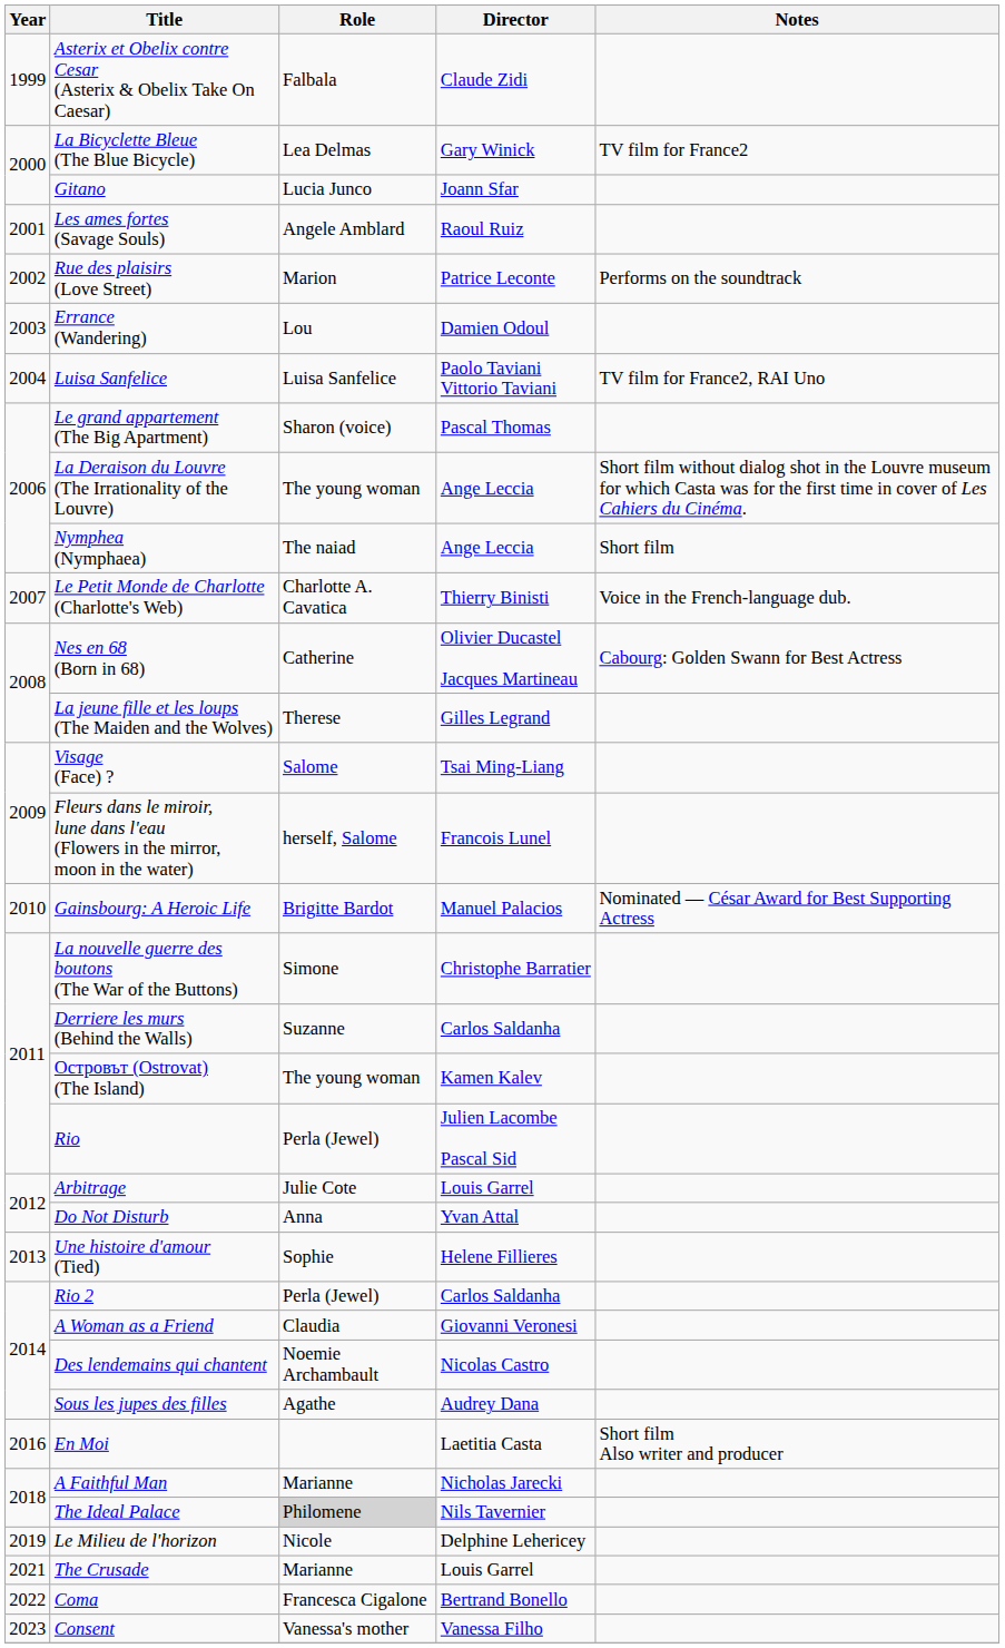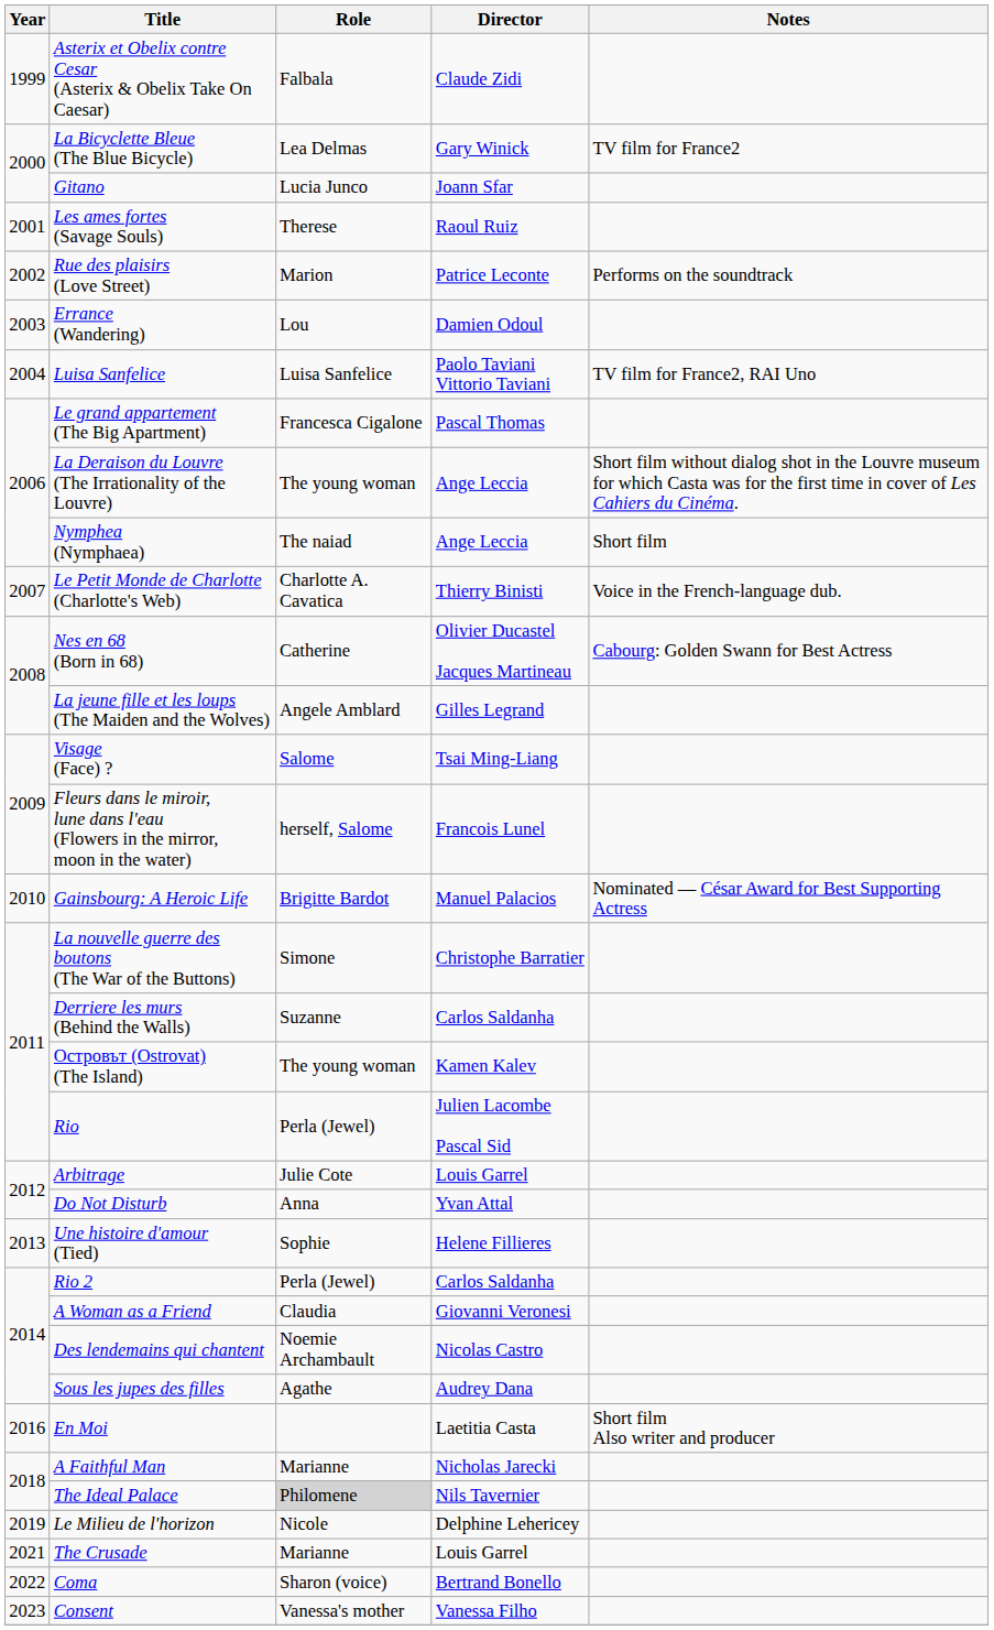Les ames fortes (Savage Souls) | Role: Angele Amblard -> Therese
Le grand appartement (The Big Apartment) | Role: Sharon (voice) -> Francesca Cigalone
La jeune fille et les loups (The Maiden and the Wolves) | Role: Therese -> Angele Amblard
Coma | Role: Francesca Cigalone -> Sharon (voice)
